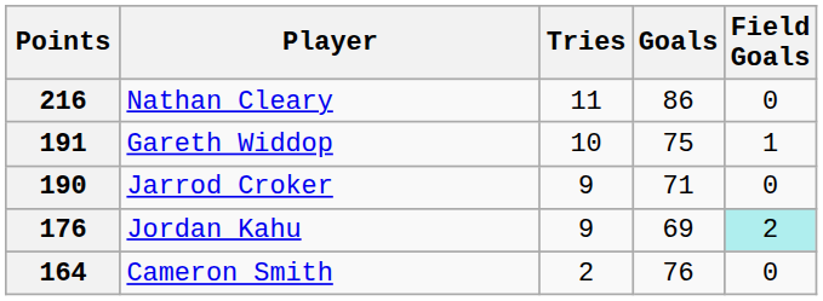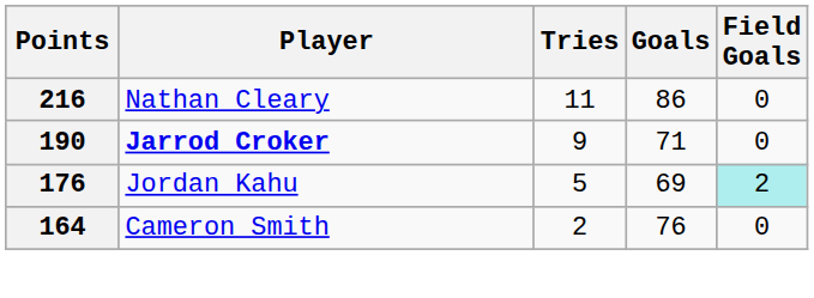- row: 191 | Gareth Widdop | 10 | 75 | 1
190 | Player: normal -> bold
176 | Tries: 9 -> 5
